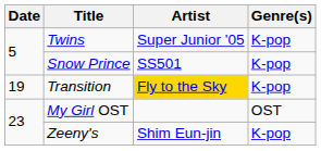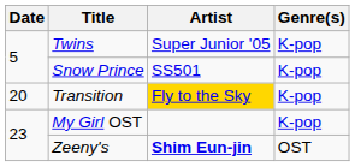Transition | Date: 19 -> 20
My Girl OST | Genre(s): OST -> K-pop
Zeeny's | Artist: normal -> bold
Zeeny's | Genre(s): K-pop -> OST
